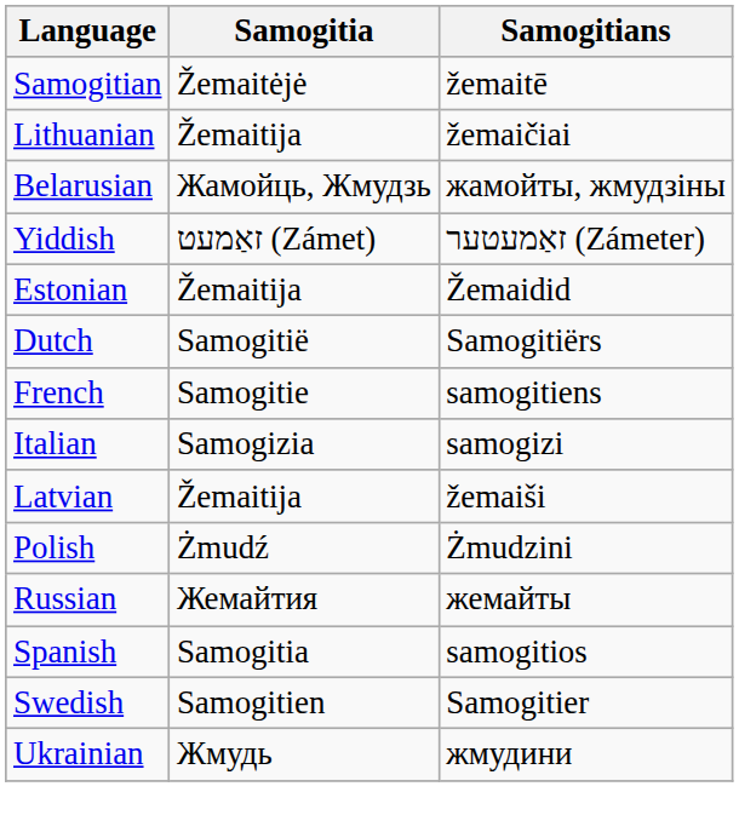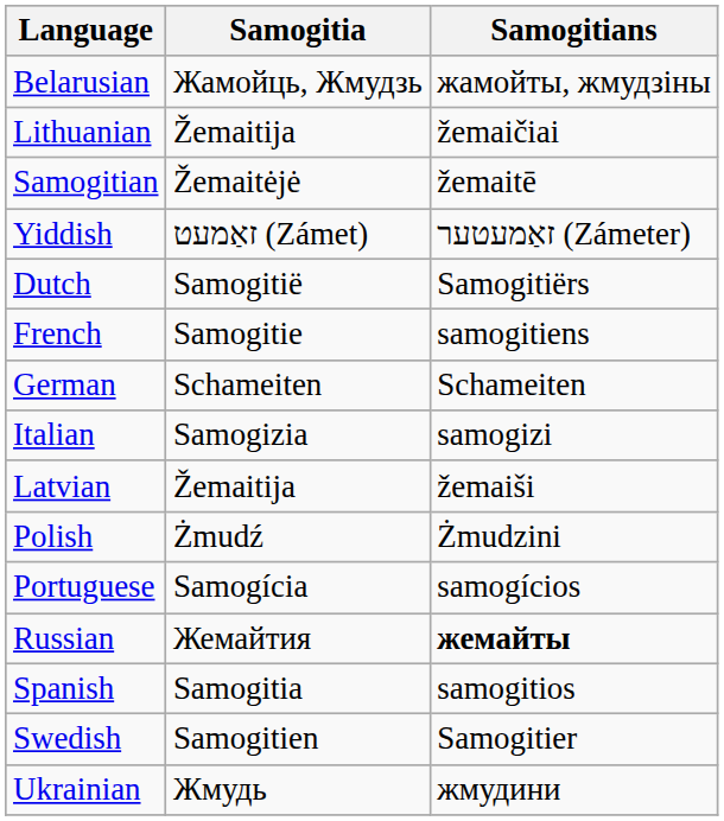rows swapped: Samogitian <-> Belarusian
- row: Estonian | Žemaitija | Žemaidid
+ row: German | Schameiten | Schameiten
+ row: Portuguese | Samogícia | samogícios
Russian | Samogitians: normal -> bold
